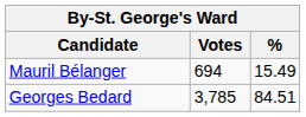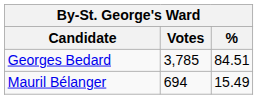rows swapped: Georges Bedard <-> Mauril Bélanger
